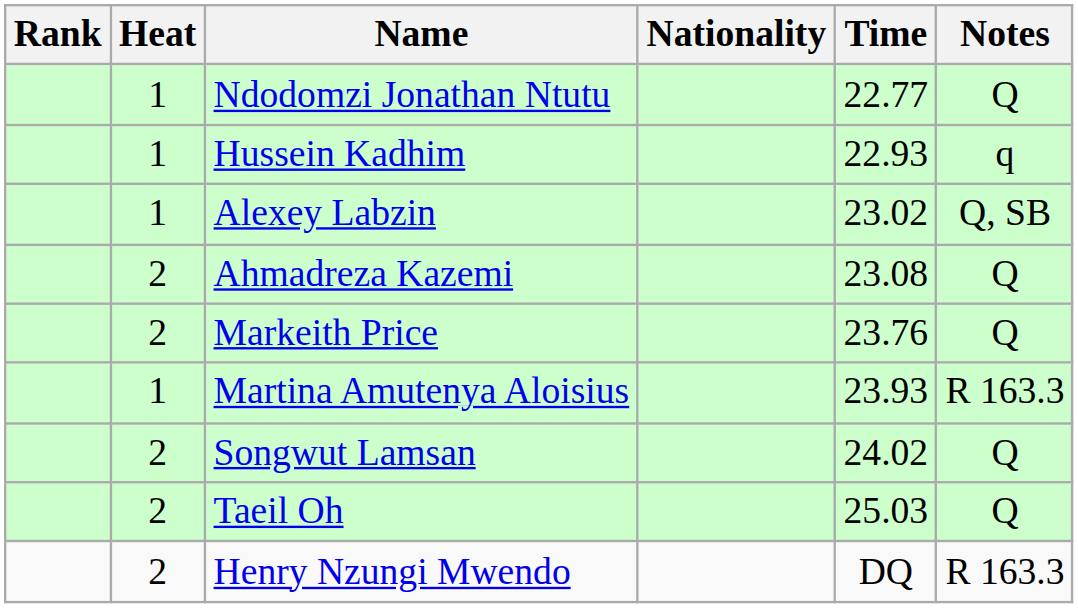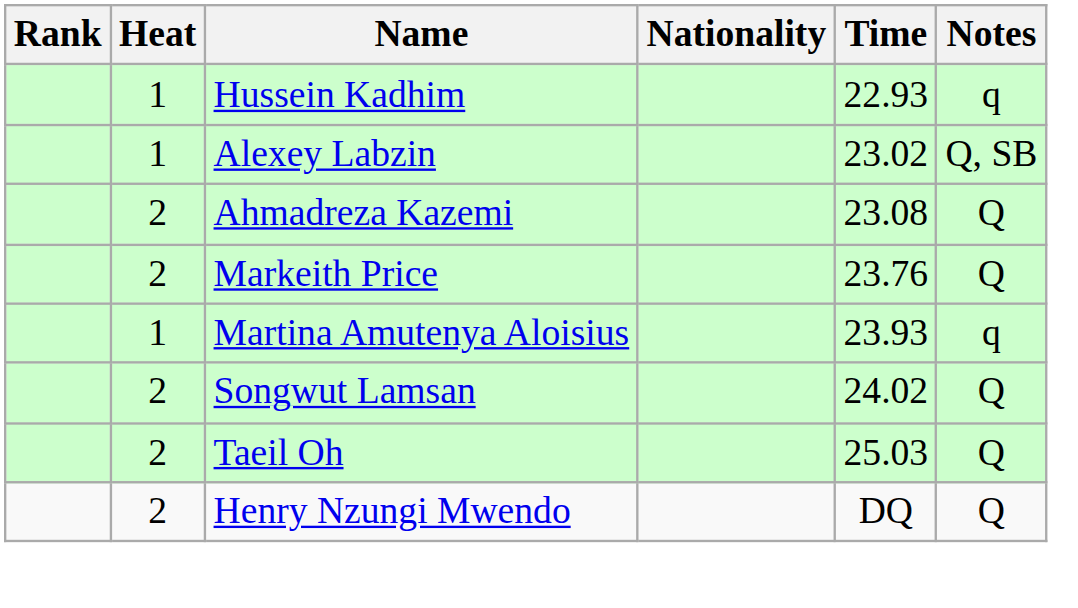- row: 1 | Ndodomzi Jonathan Ntutu | 22.77 | Q
Martina Amutenya Aloisius | Notes: R 163.3 -> q
Henry Nzungi Mwendo | Notes: R 163.3 -> Q
